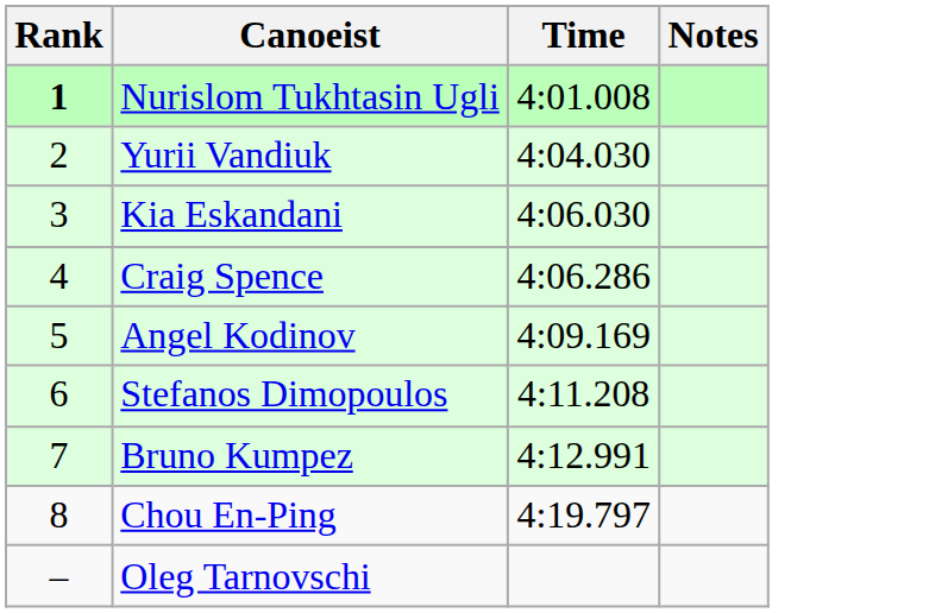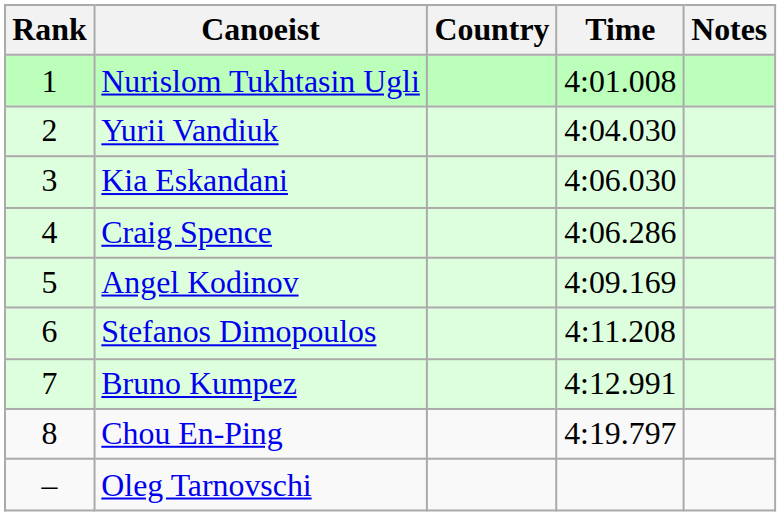+ column: Country
Nurislom Tukhtasin Ugli | Rank: bold -> normal
